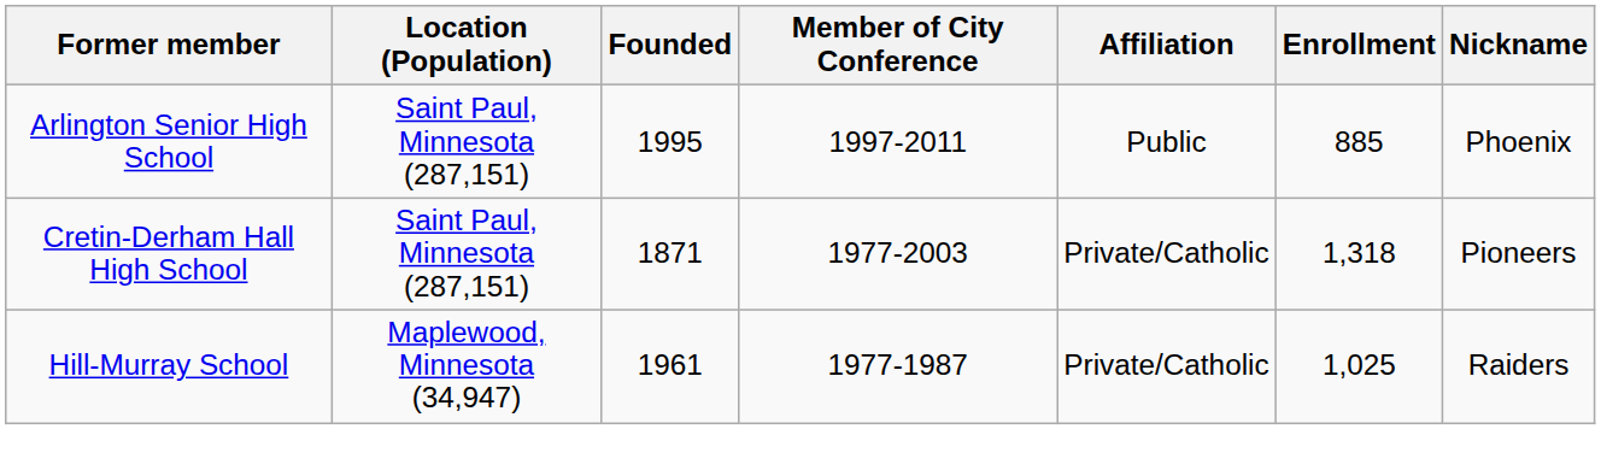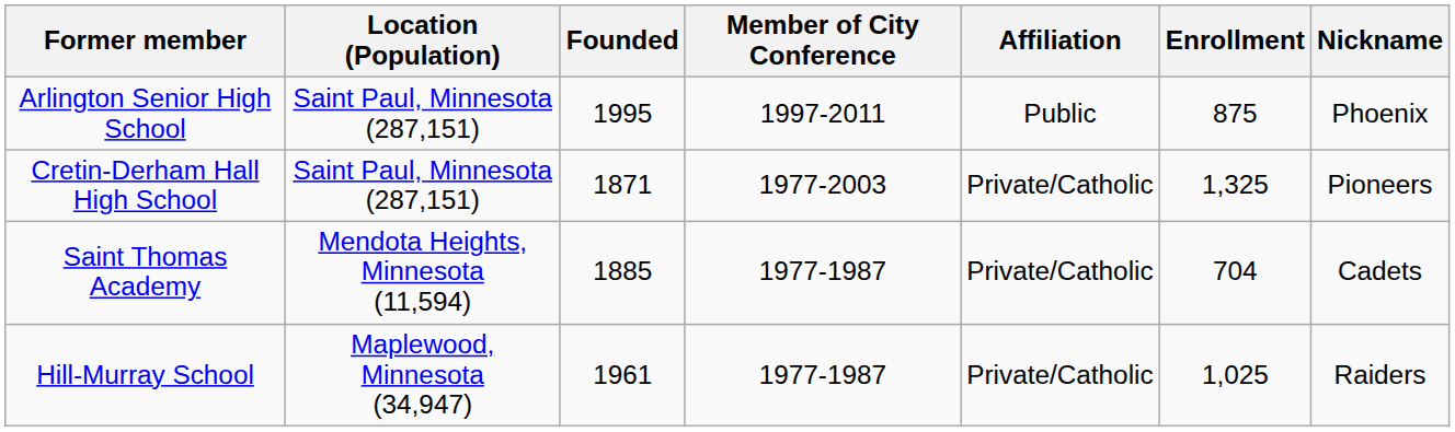Arlington Senior High School | Enrollment: 885 -> 875
Cretin-Derham Hall High School | Enrollment: 1,318 -> 1,325
+ row: Saint Thomas Academy | Mendota Heights, Minnesota (11,594) | 1885 | 1977-1987 | Private/Catholic | 704 | Cadets
